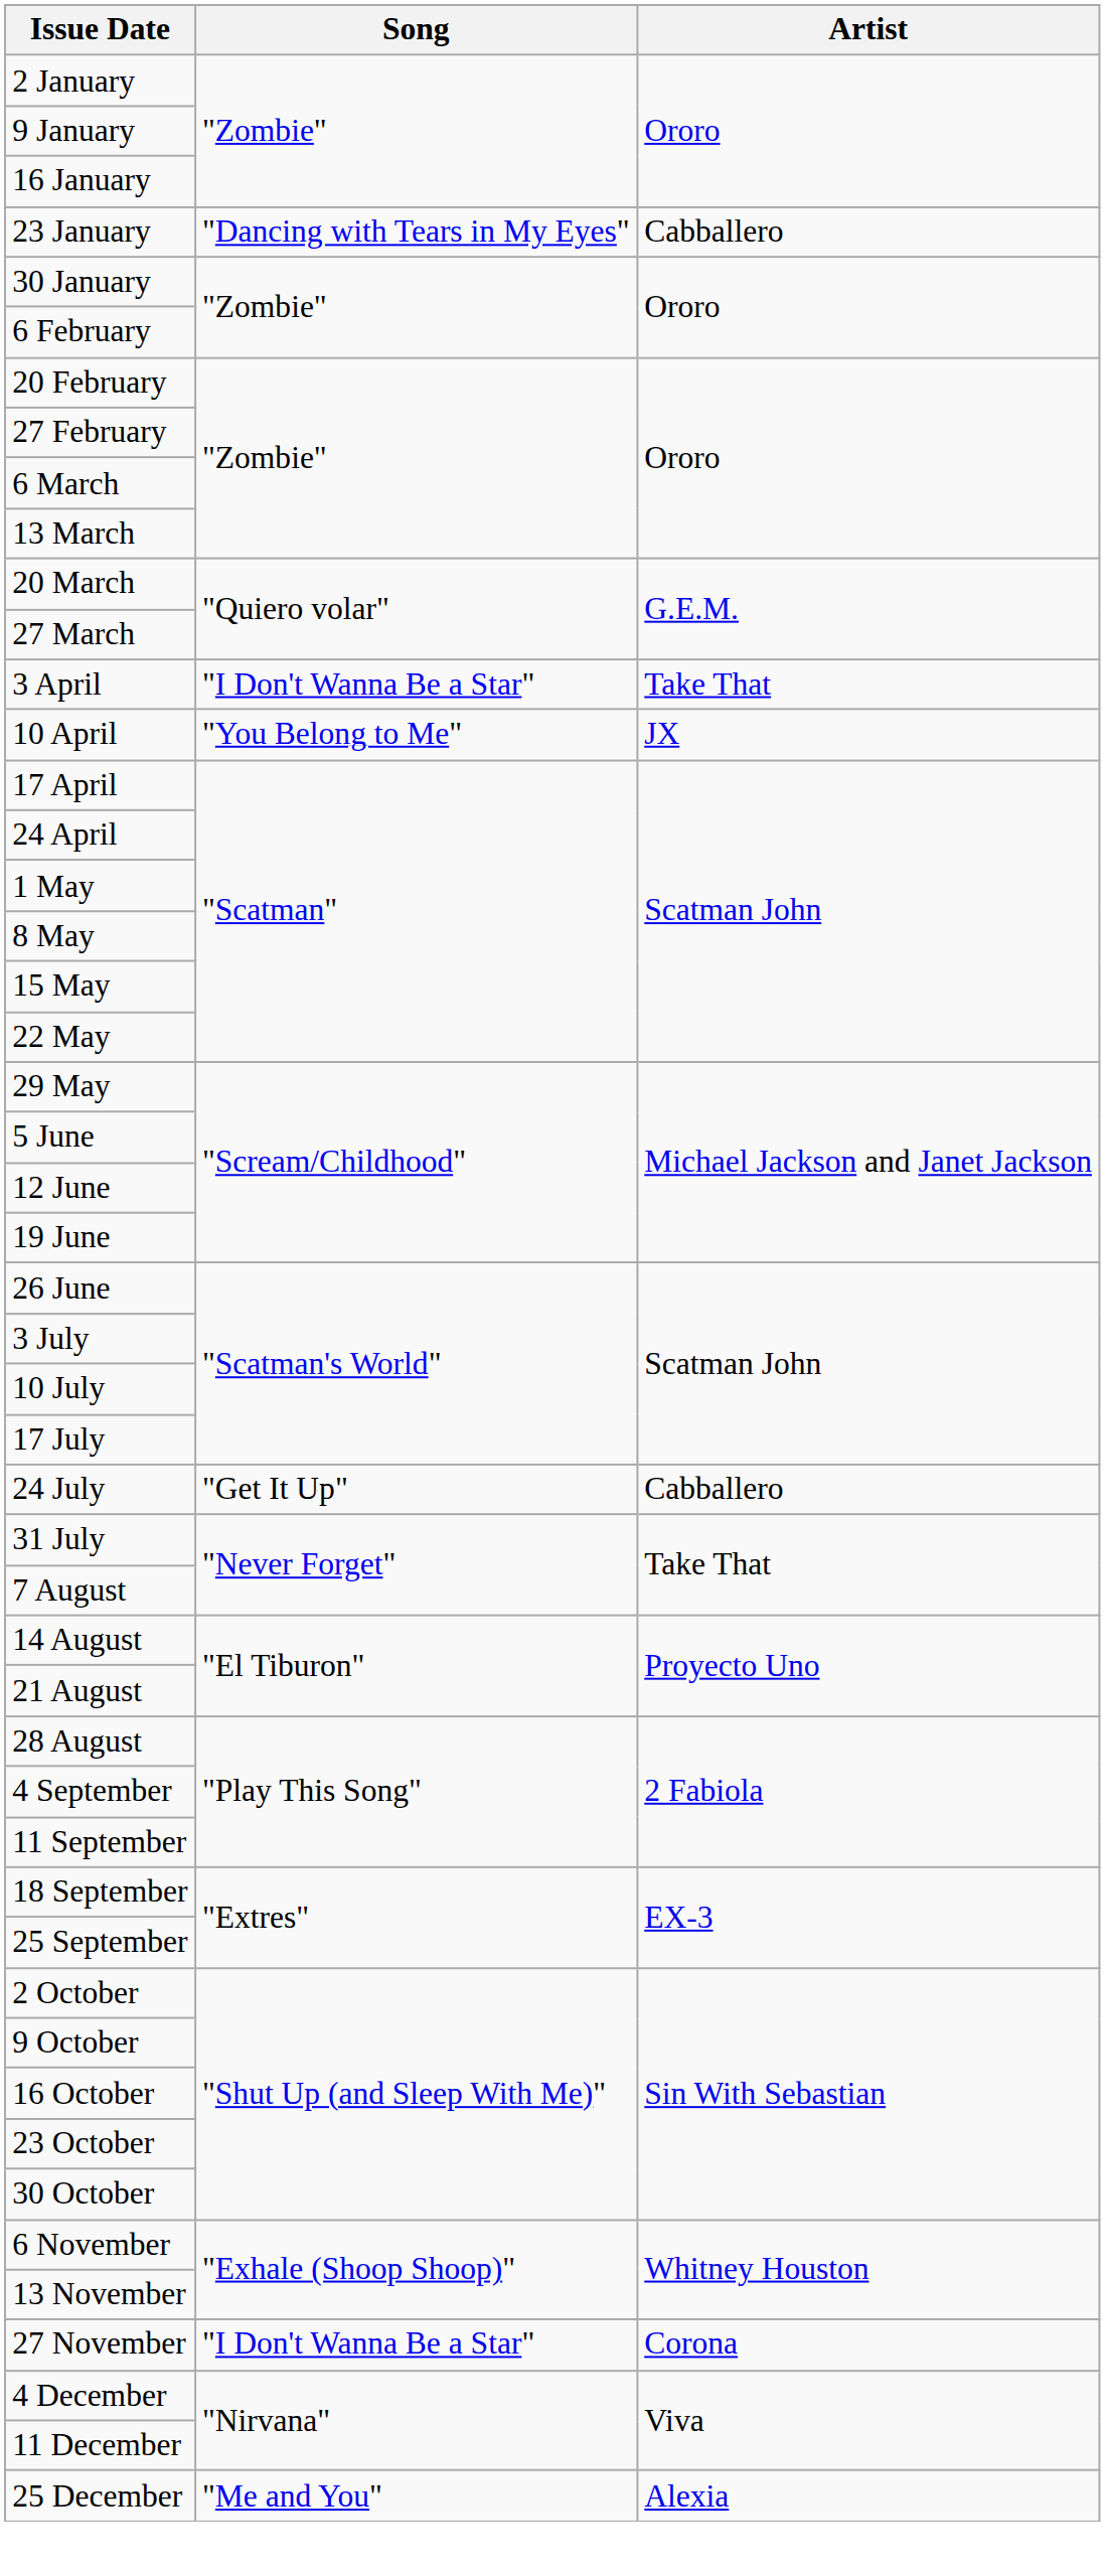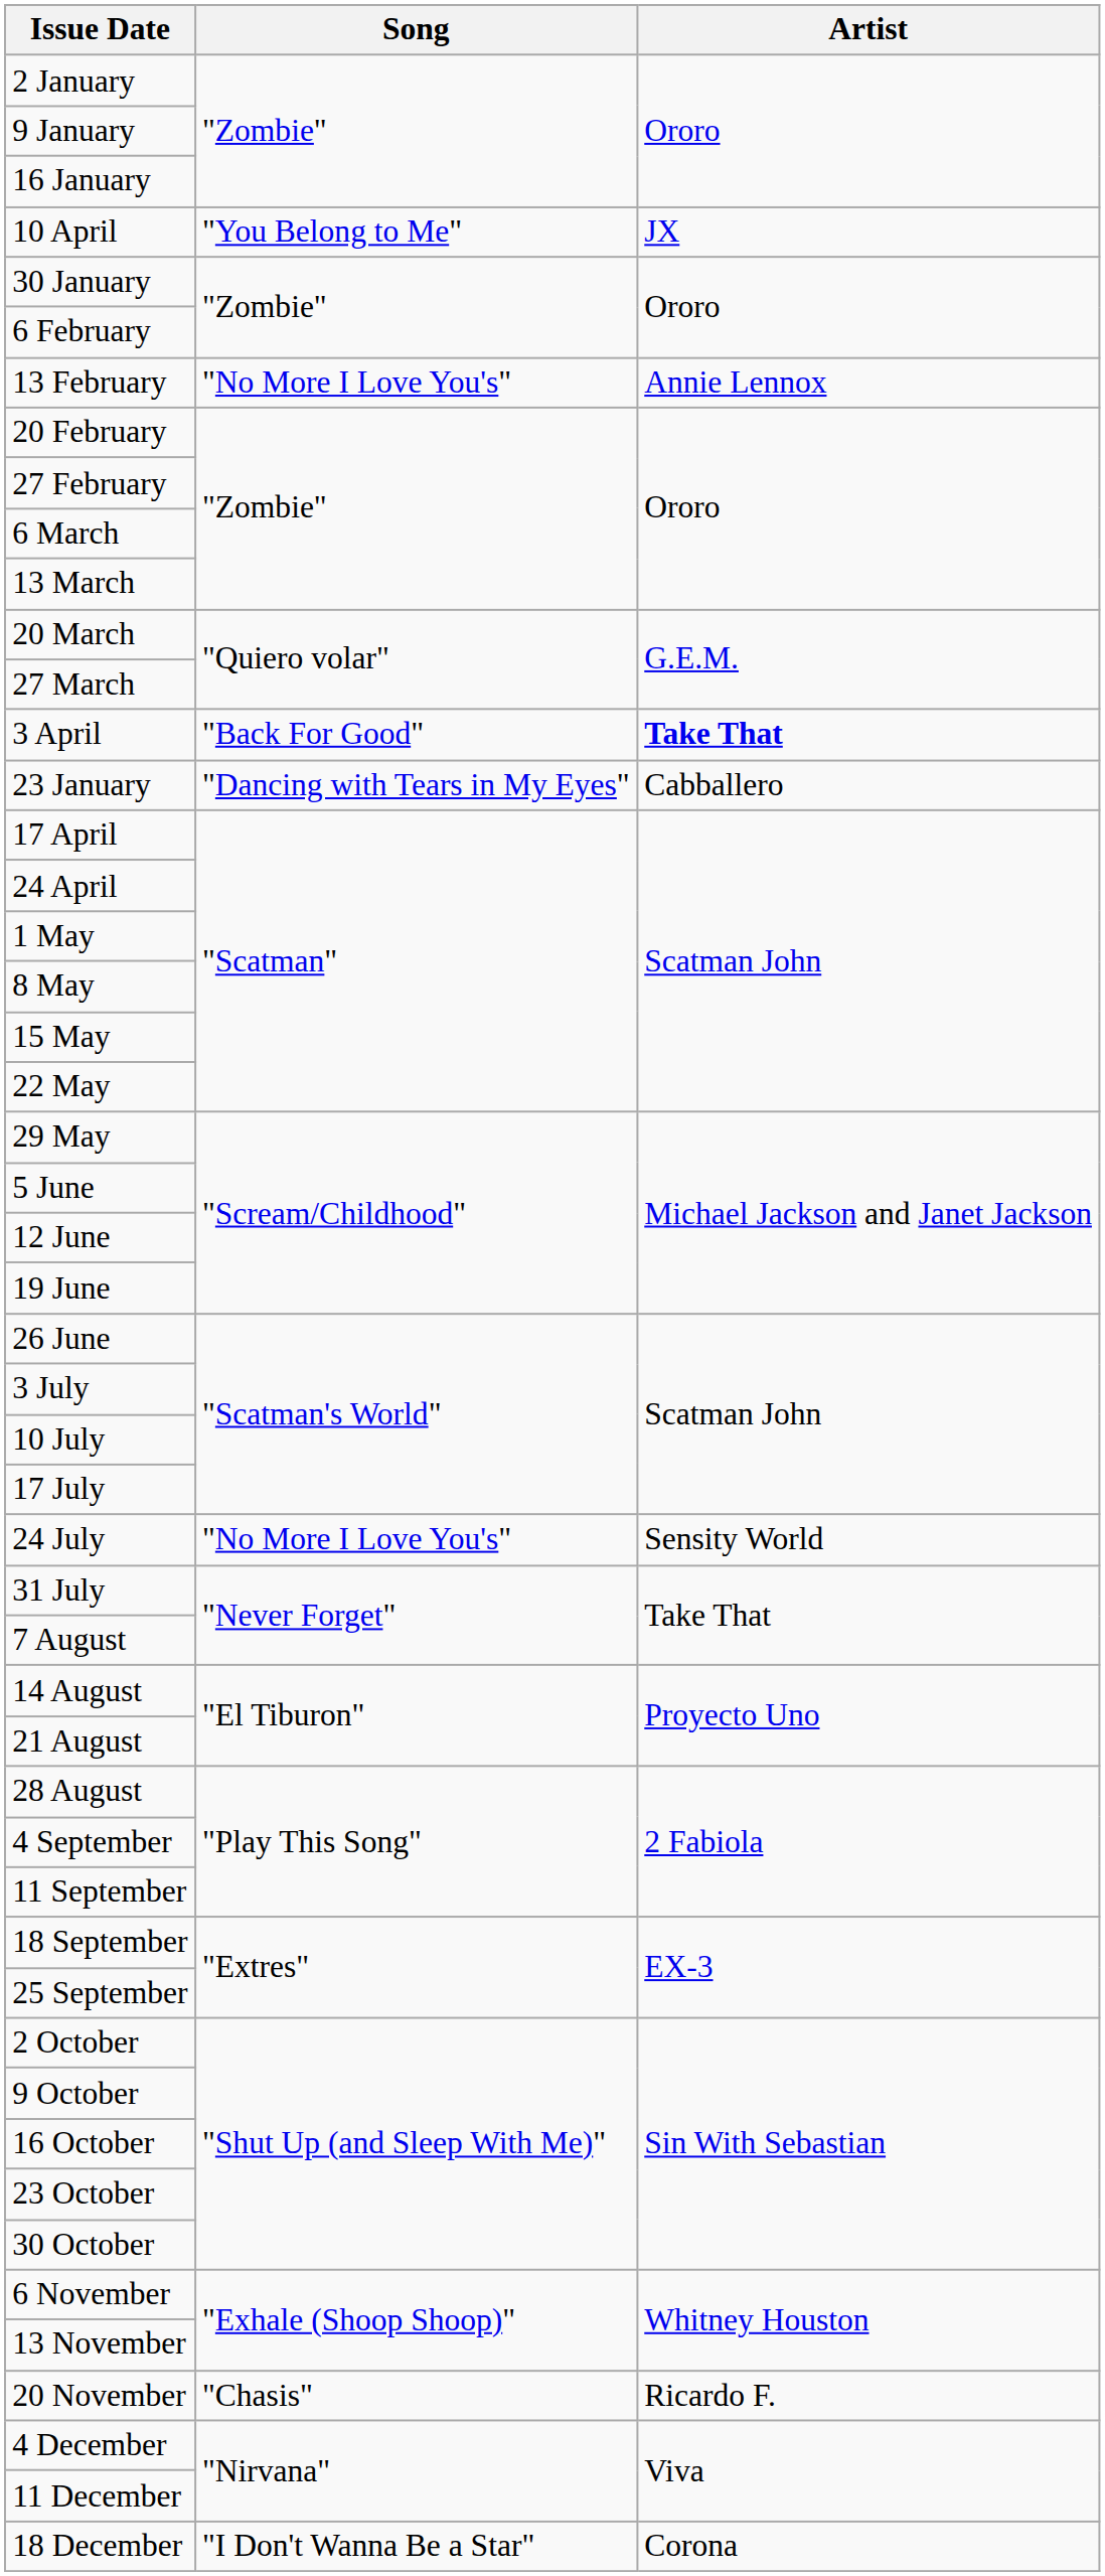rows swapped: 23 January <-> 10 April
+ row: 13 February | "No More I Love You's" | Annie Lennox
3 April | Song: "I Don't Wanna Be a Star" -> "Back For Good"
3 April | Artist: normal -> bold
24 July | Song: "Get It Up" -> "No More I Love You's"
24 July | Artist: Cabballero -> Sensity World
+ row: 20 November | "Chasis" | Ricardo F.
- row: 27 November | "I Don't Wanna Be a Star" | Corona
+ row: 18 December | "I Don't Wanna Be a Star" | Corona
- row: 25 December | "Me and You" | Alexia
